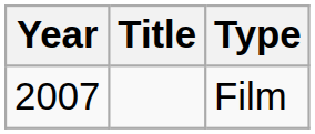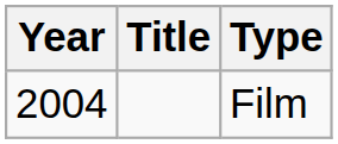Film | Year: 2007 -> 2004
